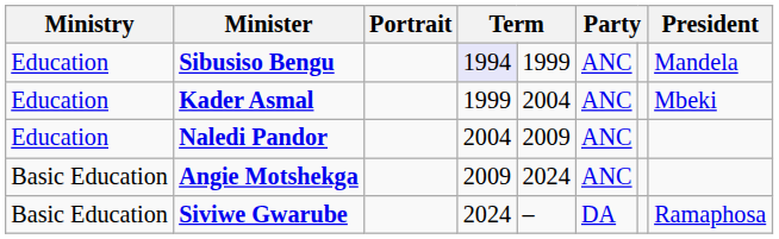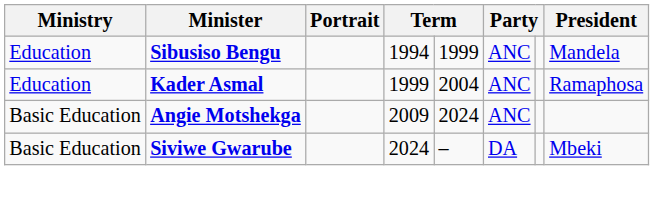Sibusiso Bengu | column 4: lavender background -> no background
Kader Asmal | President: Mbeki -> Ramaphosa
- row: Education | Naledi Pandor | 2004 | 2009 | ANC
Siviwe Gwarube | President: Ramaphosa -> Mbeki
